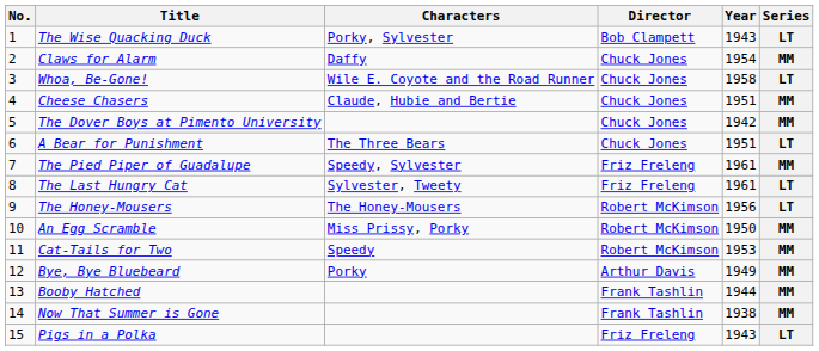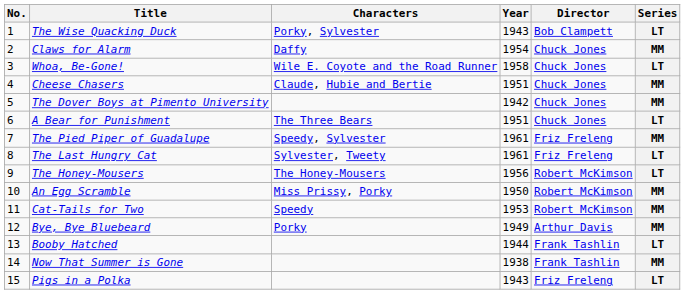columns swapped: Year <-> Director
Booby Hatched | Series: MM -> LT
